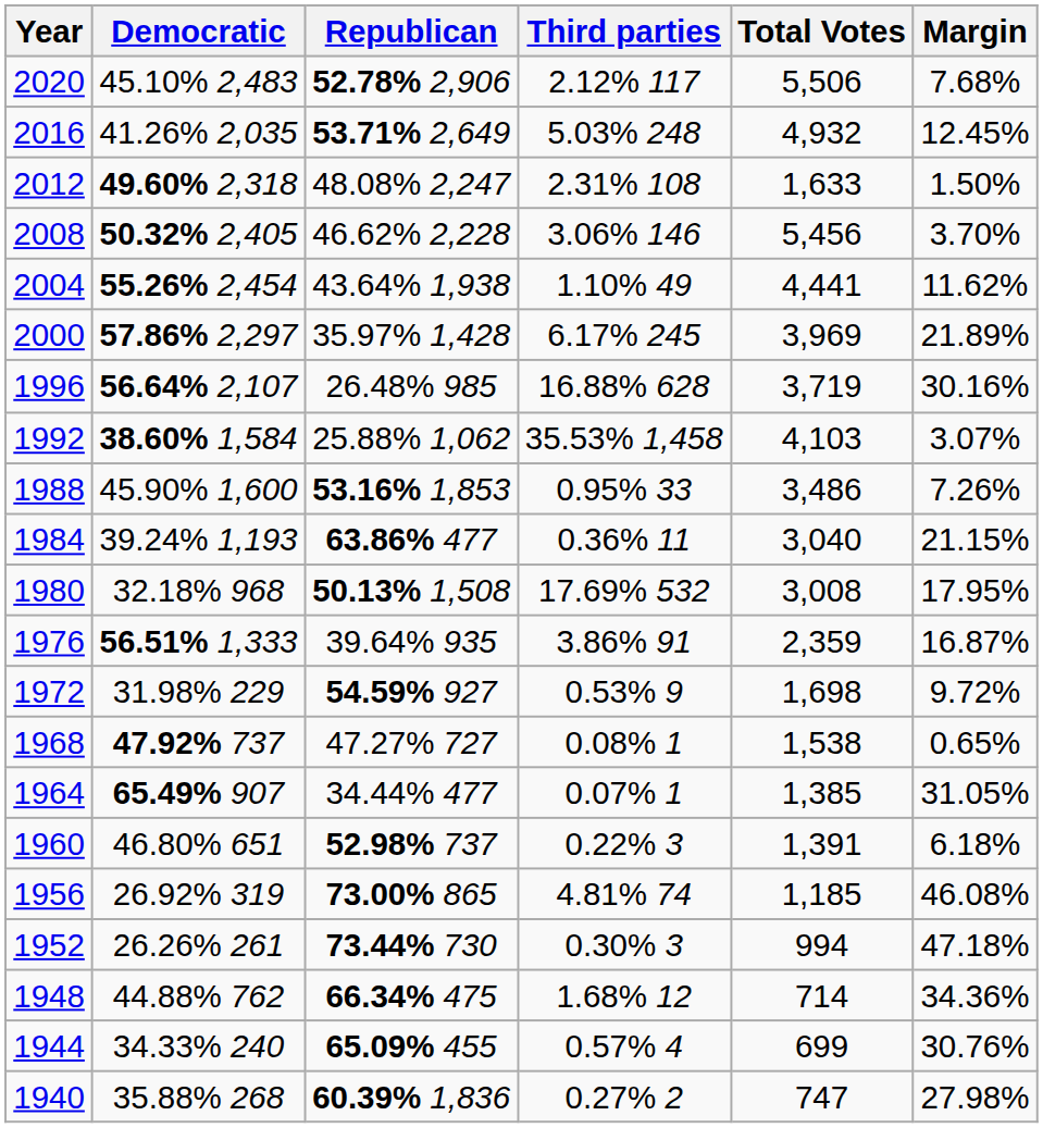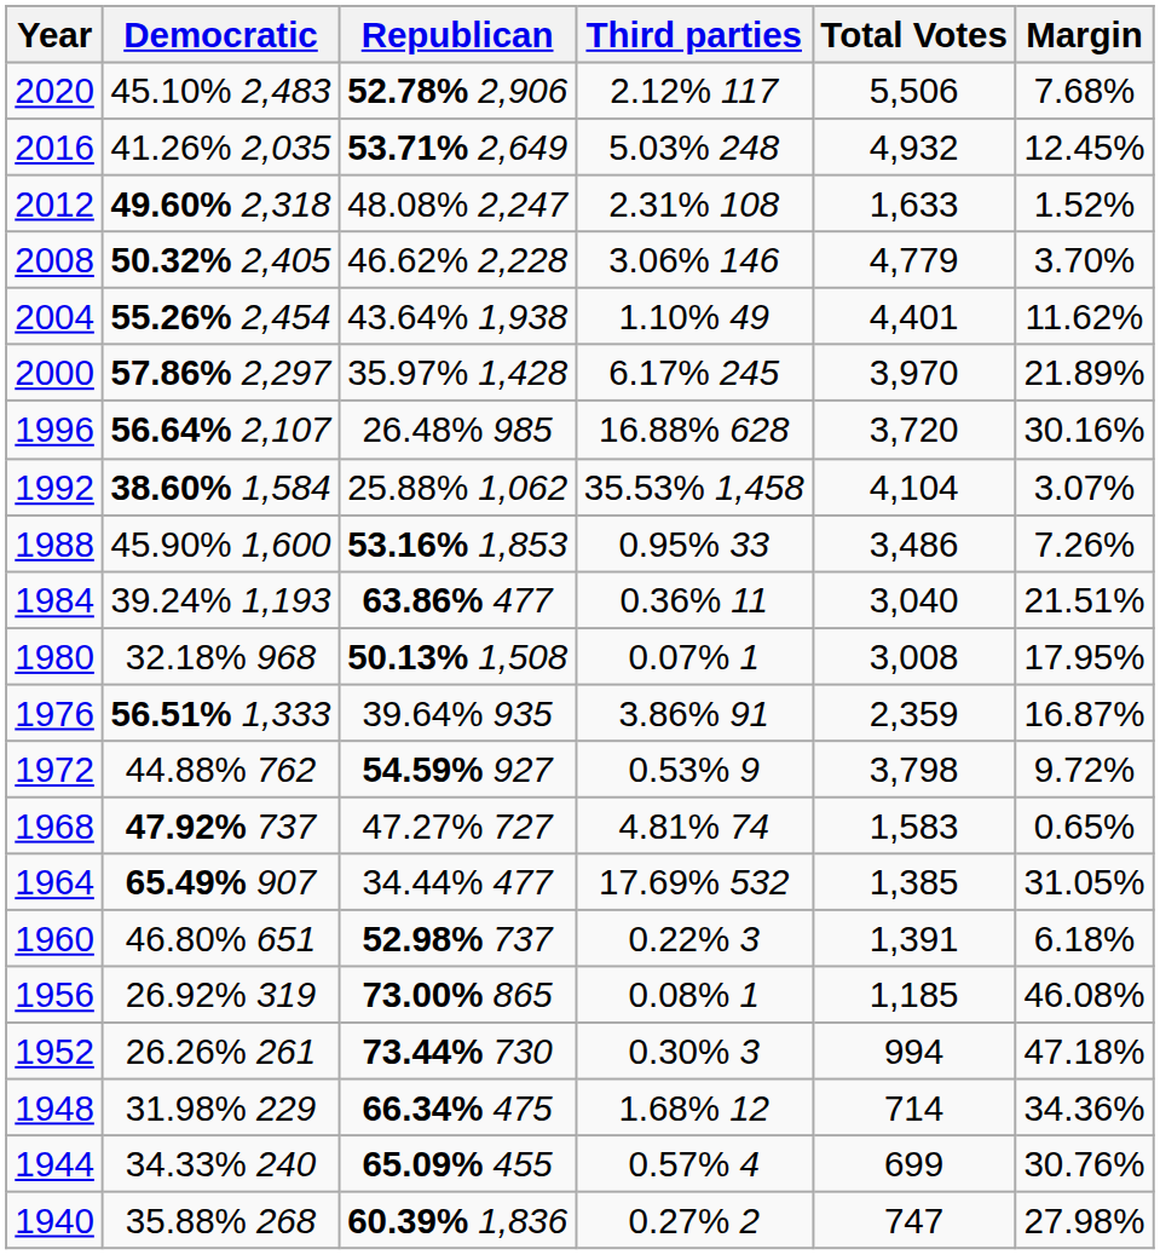2012 | Margin: 1.50% -> 1.52%
2008 | Total Votes: 5,456 -> 4,779
2004 | Total Votes: 4,441 -> 4,401
2000 | Total Votes: 3,969 -> 3,970
1996 | Total Votes: 3,719 -> 3,720
1992 | Total Votes: 4,103 -> 4,104
1984 | Margin: 21.15% -> 21.51%
1980 | Third parties: 17.69% 532 -> 0.07% 1
1972 | Democratic: 31.98% 229 -> 44.88% 762
1972 | Total Votes: 1,698 -> 3,798
1968 | Third parties: 0.08% 1 -> 4.81% 74
1968 | Total Votes: 1,538 -> 1,583
1964 | Third parties: 0.07% 1 -> 17.69% 532
1956 | Third parties: 4.81% 74 -> 0.08% 1
1948 | Democratic: 44.88% 762 -> 31.98% 229
